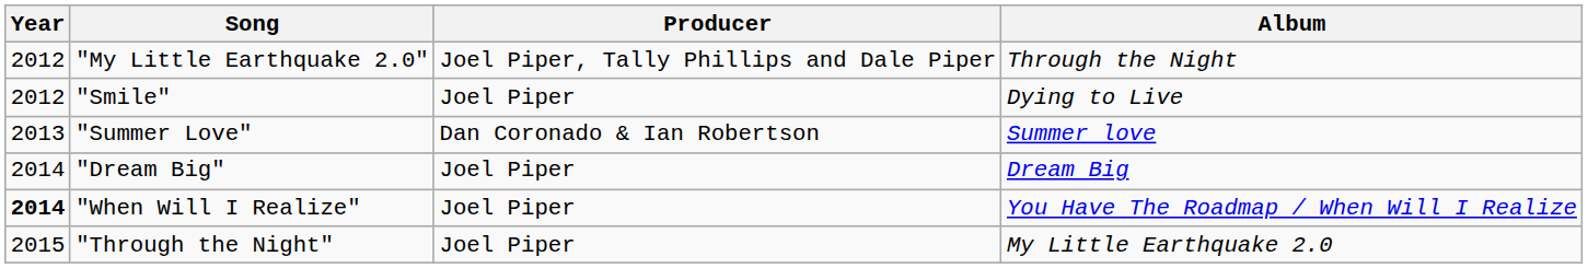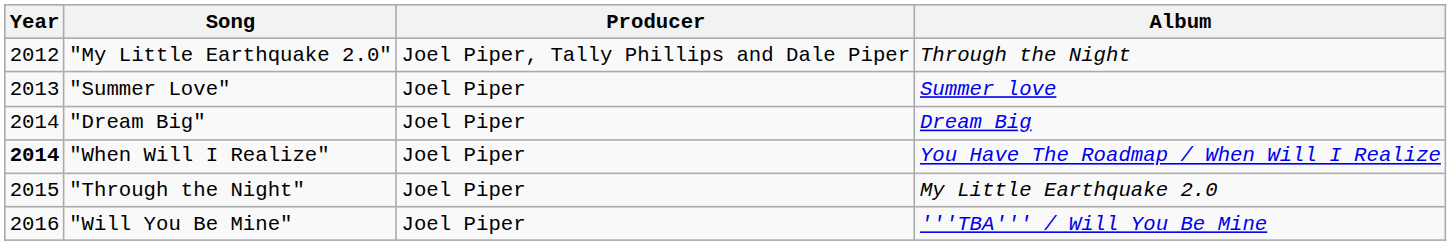- row: 2012 | "Smile" | Joel Piper | Dying to Live
"Summer Love" | Producer: Dan Coronado & Ian Robertson -> Joel Piper
+ row: 2016 | "Will You Be Mine" | Joel Piper | '''TBA''' / Will You Be Mine
